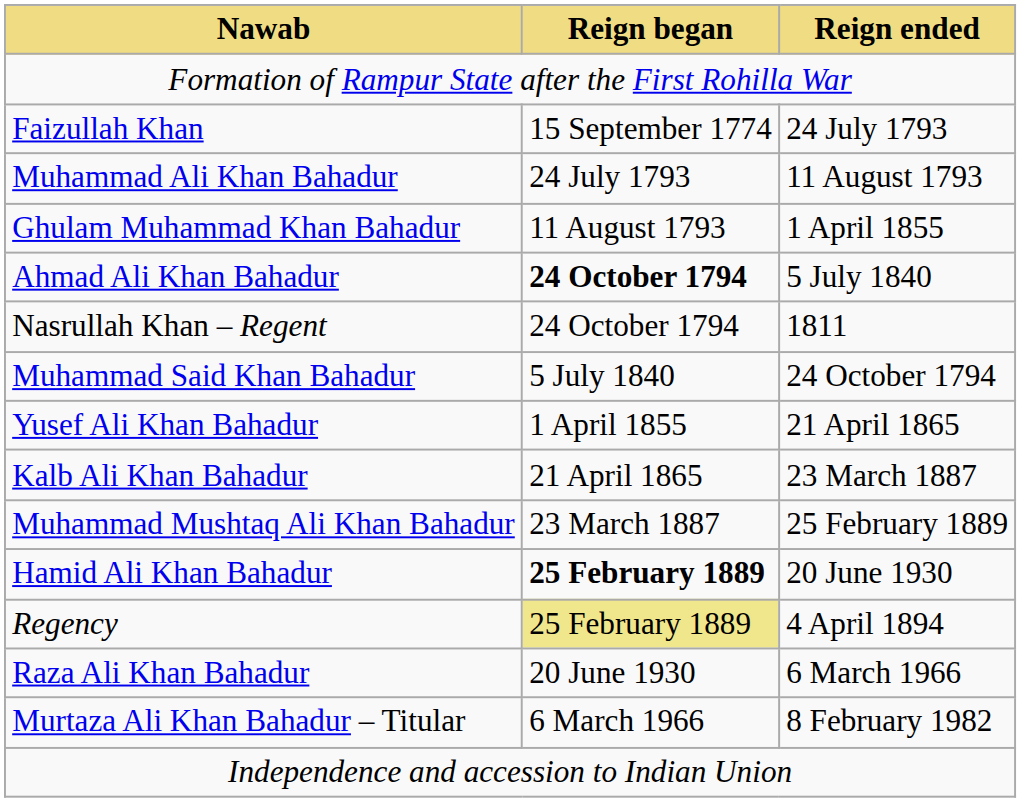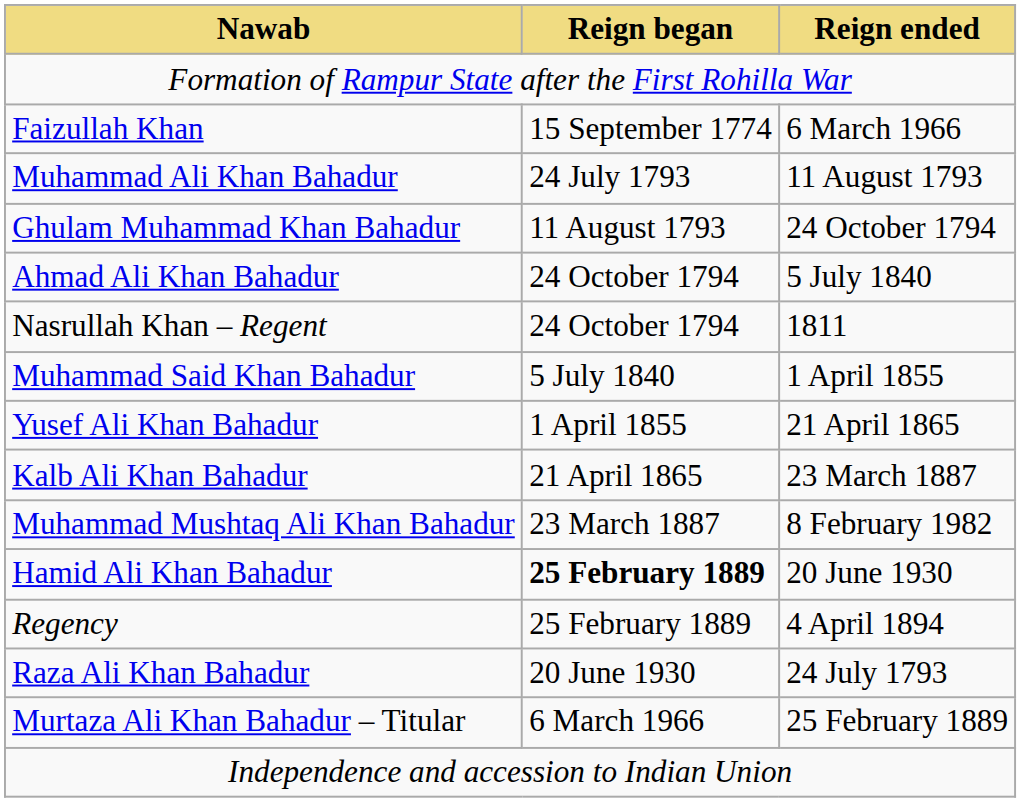Faizullah Khan | Reign ended: 24 July 1793 -> 6 March 1966
Ghulam Muhammad Khan Bahadur | Reign ended: 1 April 1855 -> 24 October 1794
Ahmad Ali Khan Bahadur | Reign began: bold -> normal
Muhammad Said Khan Bahadur | Reign ended: 24 October 1794 -> 1 April 1855
Muhammad Mushtaq Ali Khan Bahadur | Reign ended: 25 February 1889 -> 8 February 1982
Regency | Reign began: khaki background -> no background
Raza Ali Khan Bahadur | Reign ended: 6 March 1966 -> 24 July 1793
Murtaza Ali Khan Bahadur – Titular | Reign ended: 8 February 1982 -> 25 February 1889
